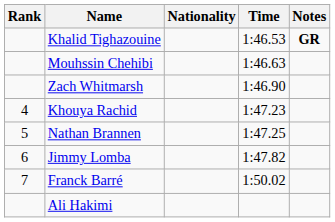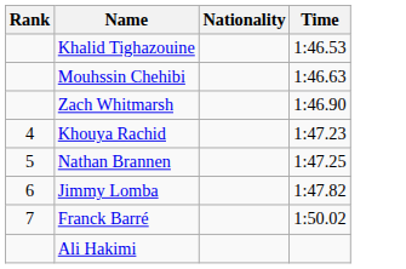- column: Notes | GR
